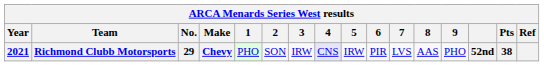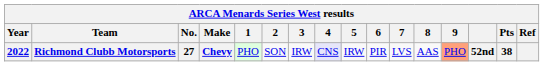Richmond Clubb Motorsports | Year: 2021 -> 2022
Richmond Clubb Motorsports | No.: 29 -> 27
Richmond Clubb Motorsports | 9: no background -> lightsalmon background
